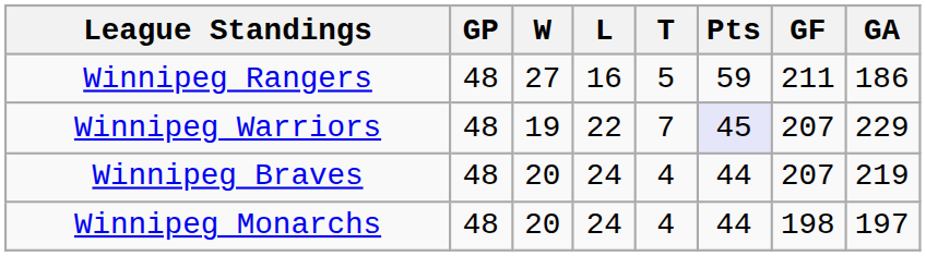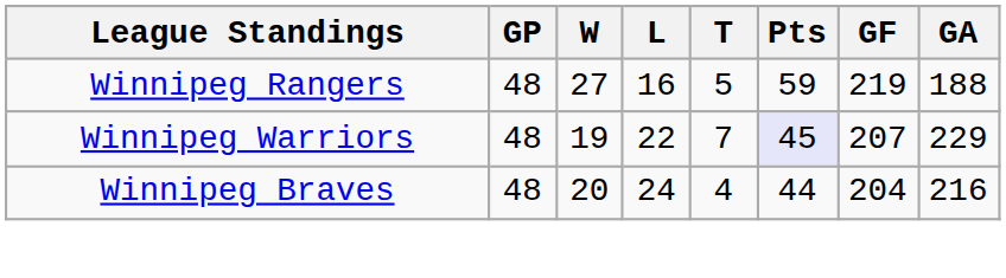Winnipeg Rangers | GF: 211 -> 219
Winnipeg Rangers | GA: 186 -> 188
Winnipeg Braves | GF: 207 -> 204
Winnipeg Braves | GA: 219 -> 216
- row: Winnipeg Monarchs | 48 | 20 | 24 | 4 | 44 | 198 | 197
